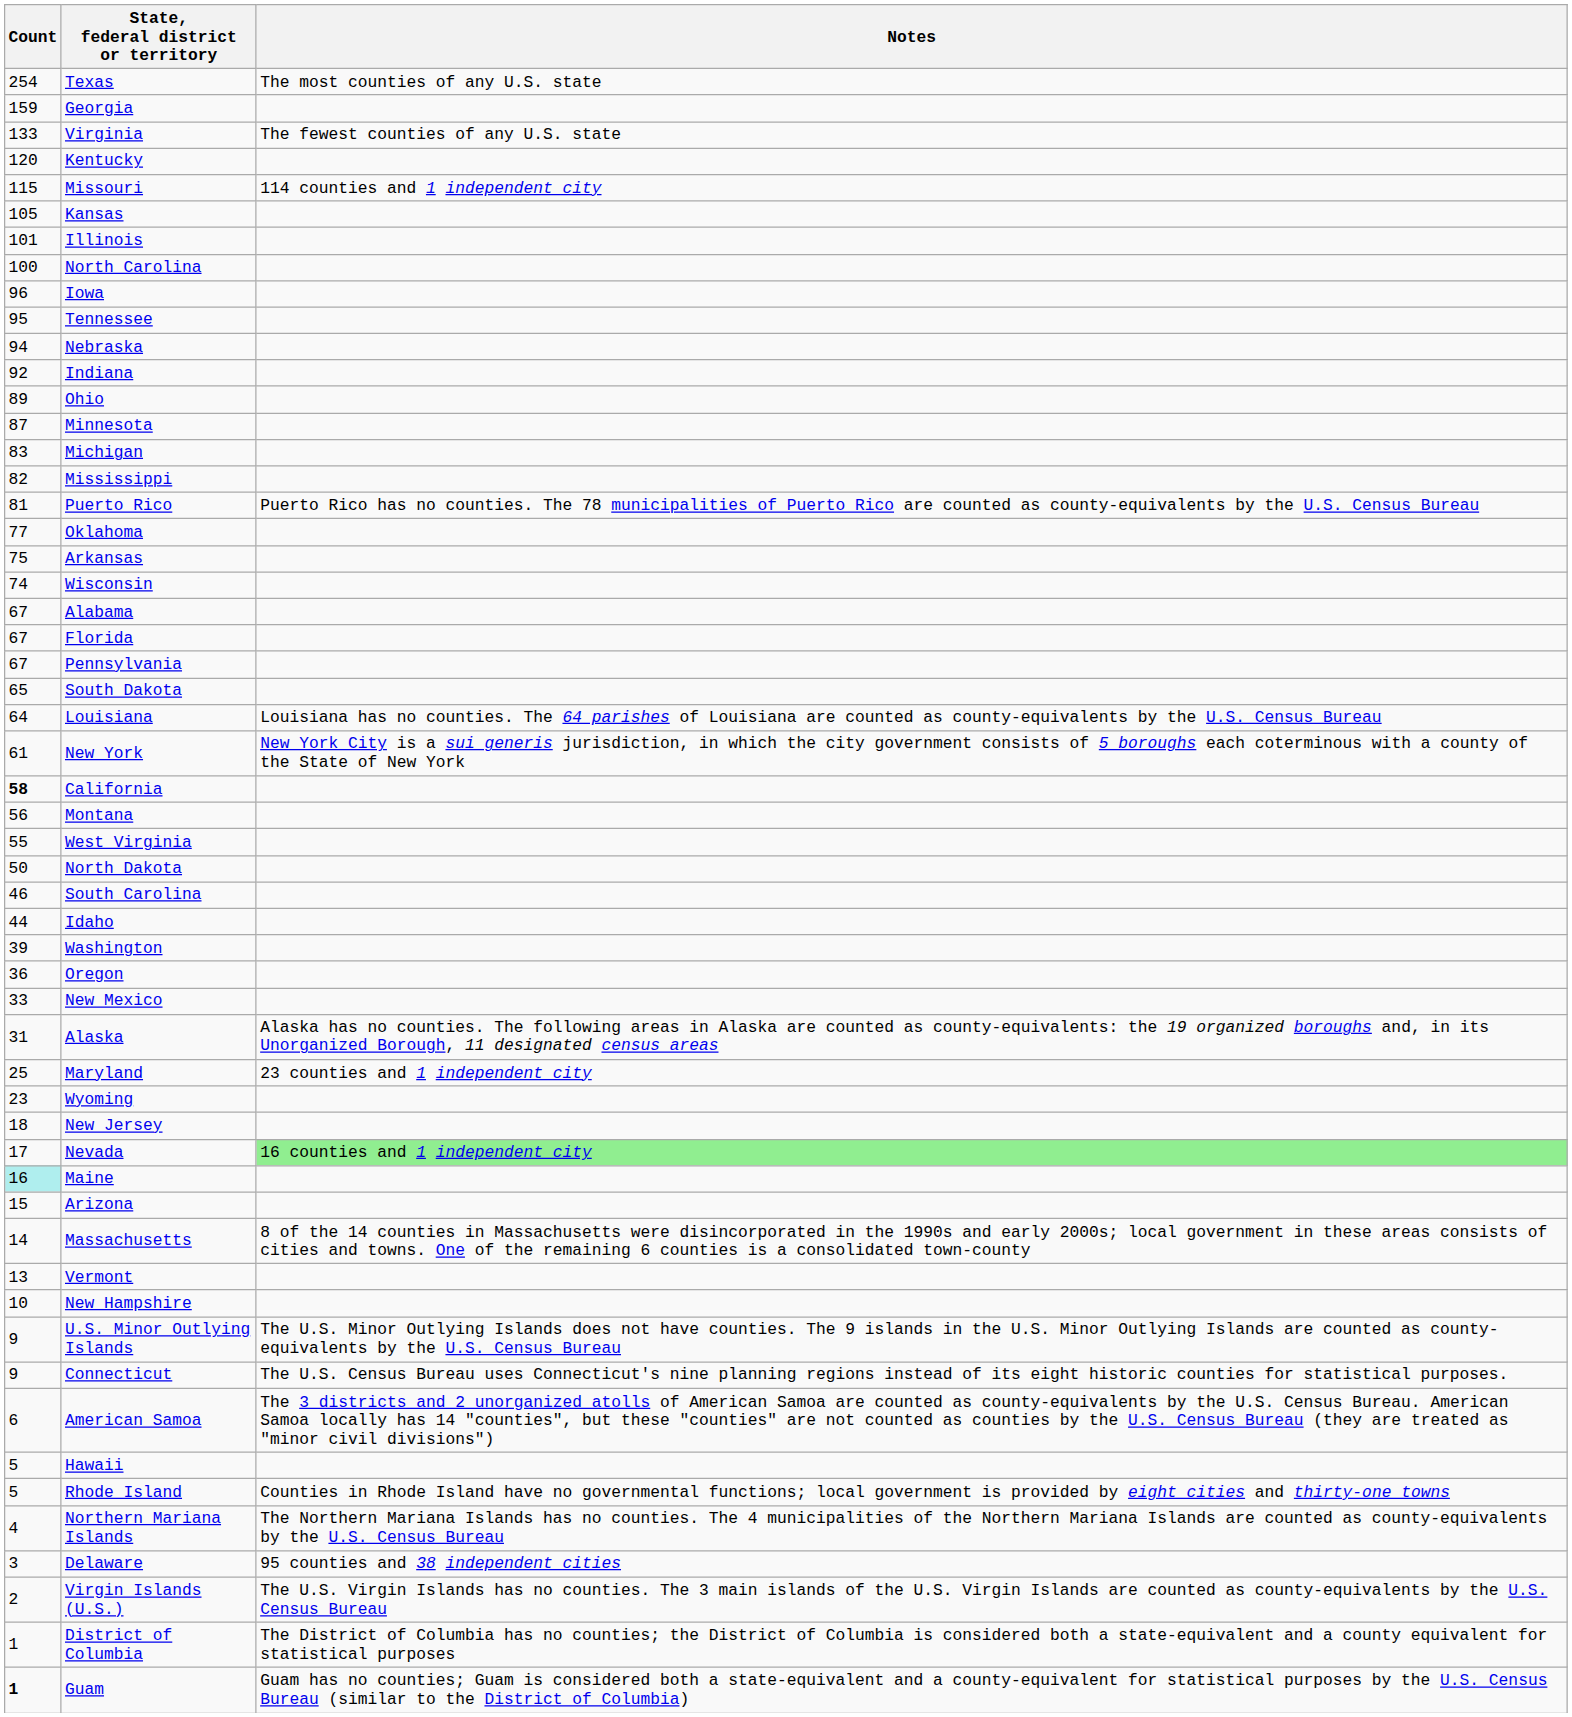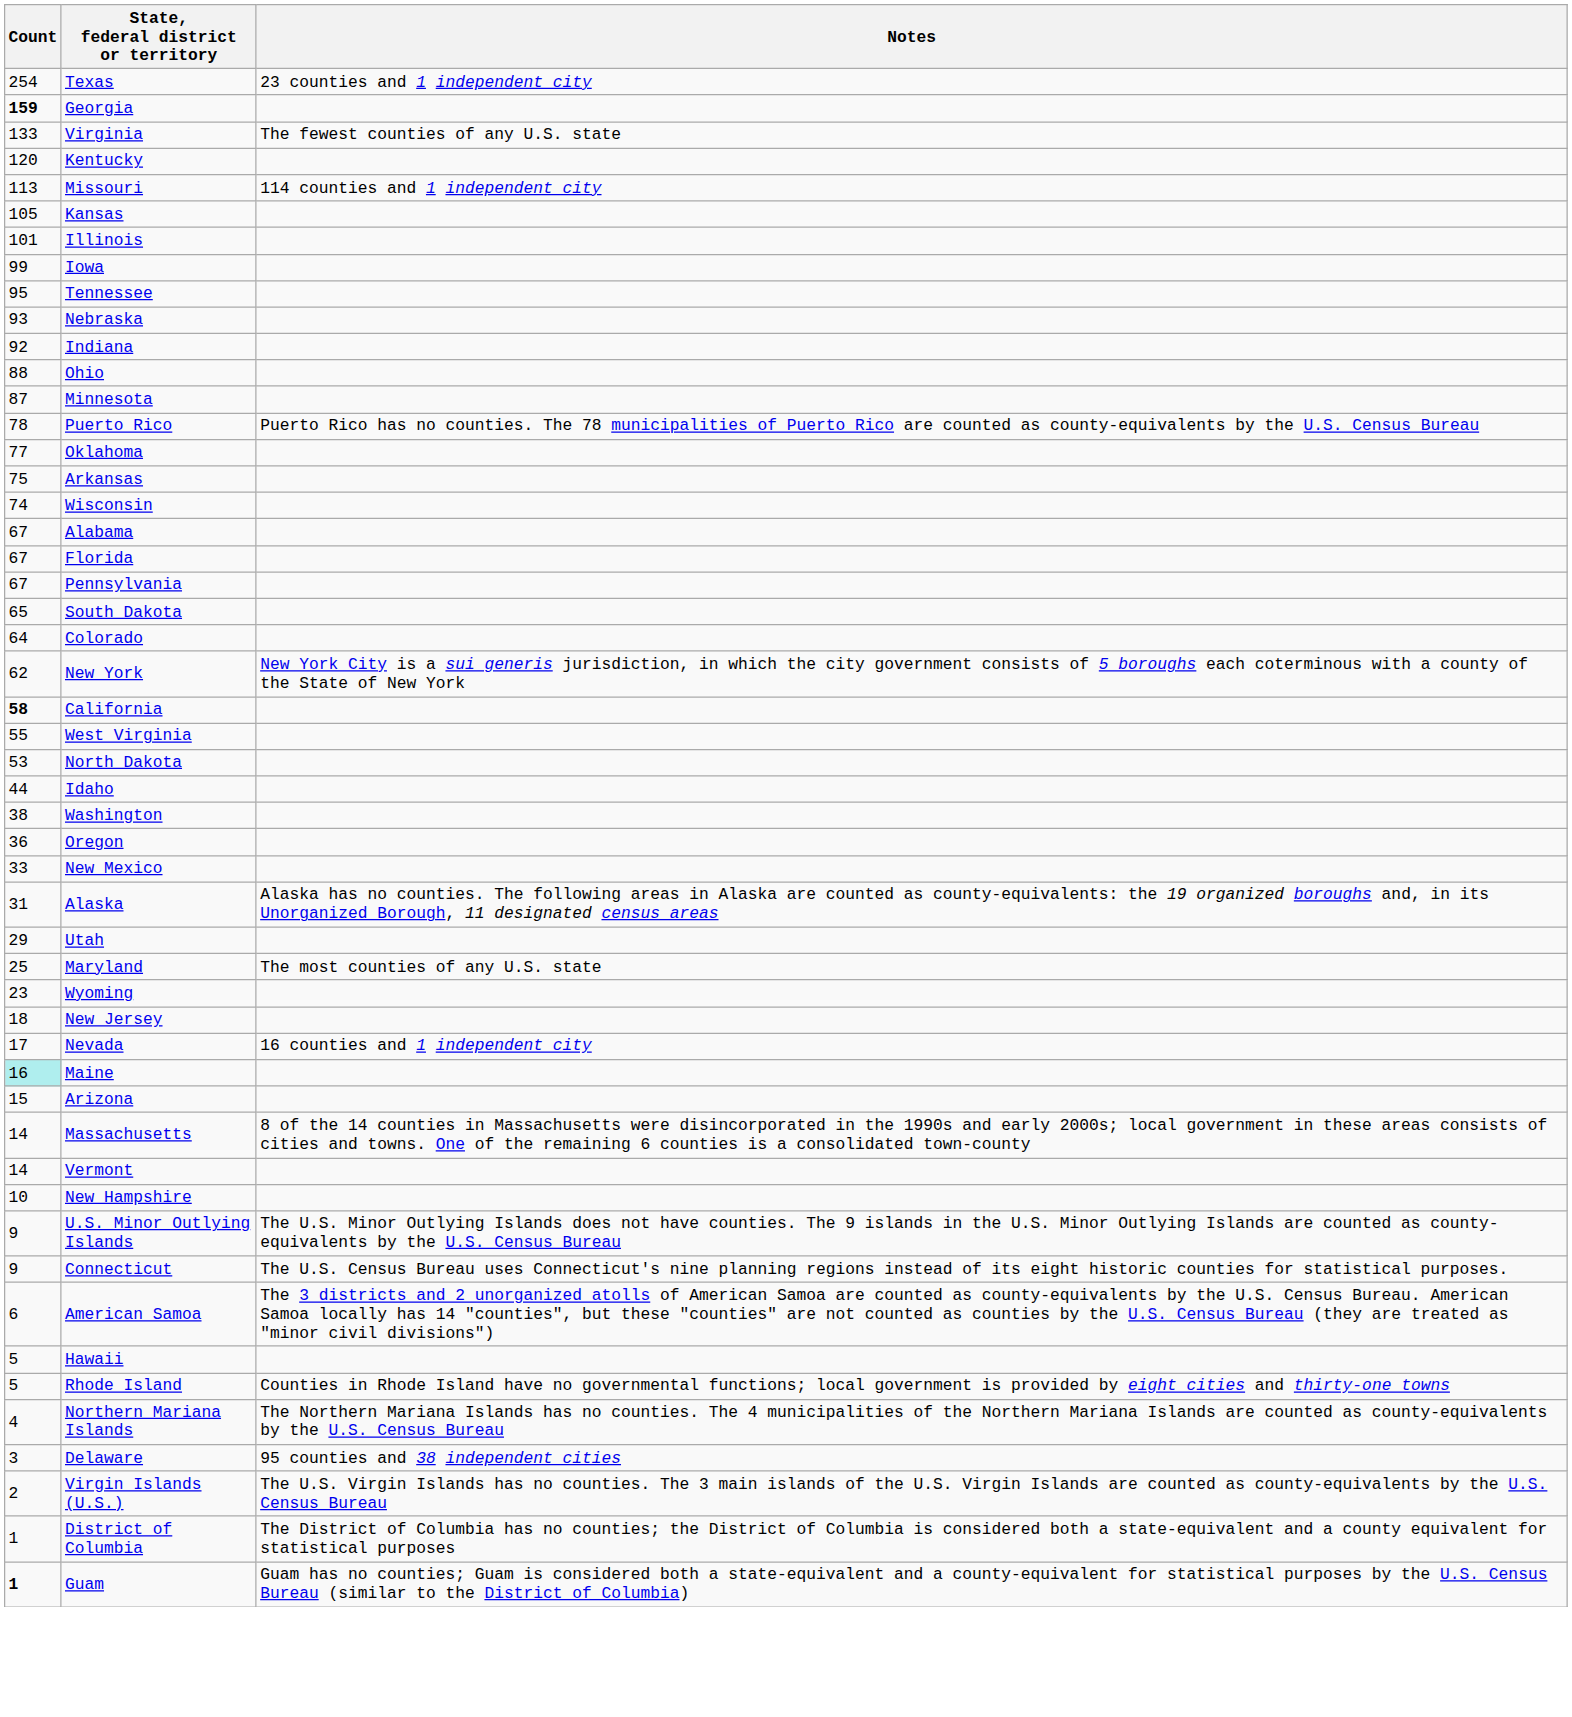Texas | Notes: The most counties of any U.S. state -> 23 counties and 1 independent city
Georgia | Count: normal -> bold
Missouri | Count: 115 -> 113
- row: 100 | North Carolina
Iowa | Count: 96 -> 99
Nebraska | Count: 94 -> 93
Ohio | Count: 89 -> 88
- row: 83 | Michigan
- row: 82 | Mississippi
Puerto Rico | Count: 81 -> 78
+ row: 64 | Colorado
- row: 64 | Louisiana | Louisiana has no counties. The 64 parishes of Louisiana are counted as county-equivalents by the U.S. Census Bureau
New York | Count: 61 -> 62
- row: 56 | Montana
North Dakota | Count: 50 -> 53
- row: 46 | South Carolina
Washington | Count: 39 -> 38
+ row: 29 | Utah
Maryland | Notes: 23 counties and 1 independent city -> The most counties of any U.S. state
Nevada | Notes: lightgreen background -> no background
Vermont | Count: 13 -> 14
